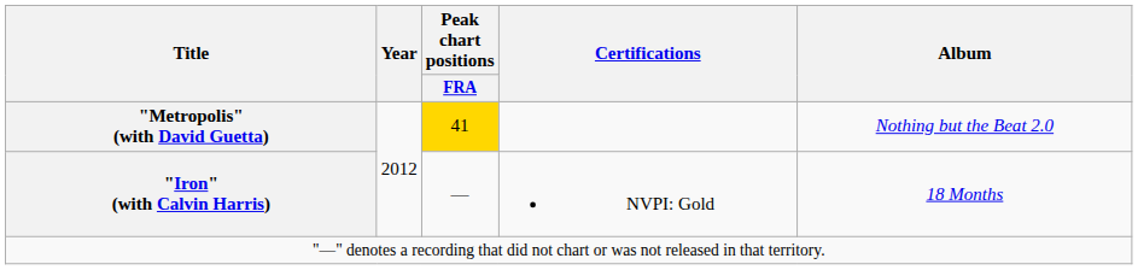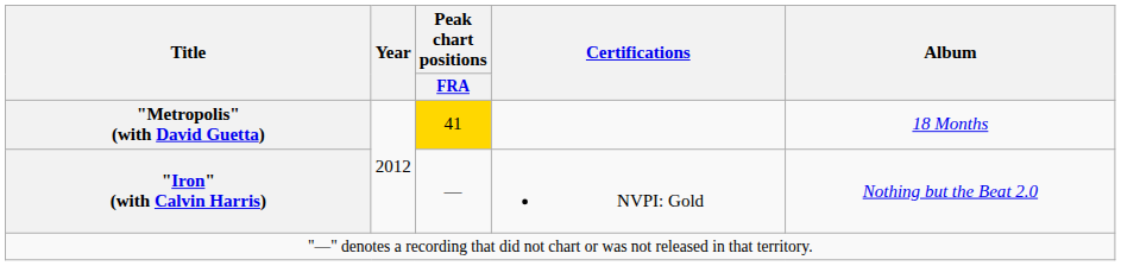"Metropolis" (with David Guetta) | Album: Nothing but the Beat 2.0 -> 18 Months
"Iron" (with Calvin Harris) | Album: 18 Months -> Nothing but the Beat 2.0
